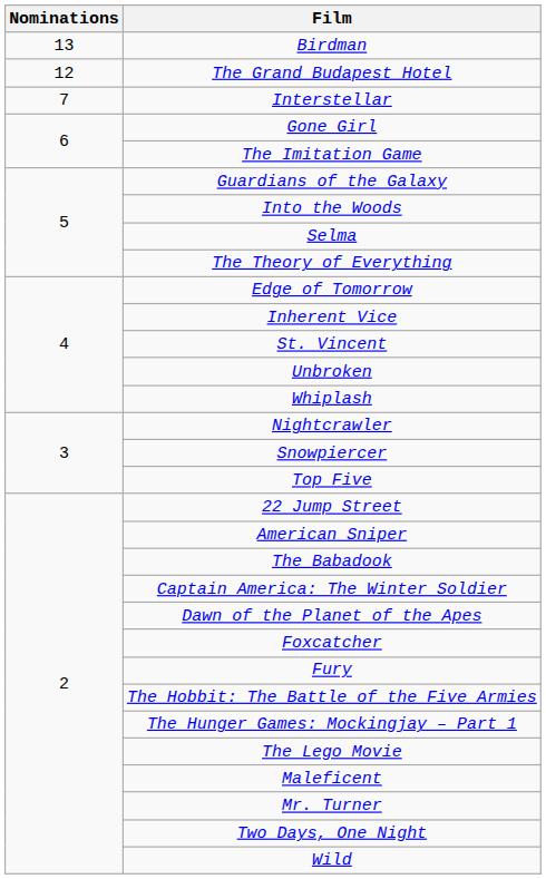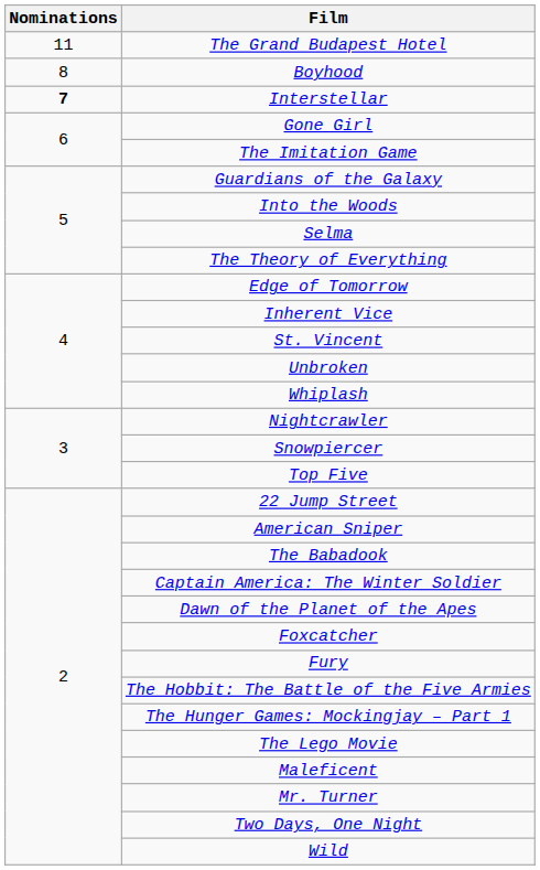- row: 13 | Birdman
The Grand Budapest Hotel | Nominations: 12 -> 11
+ row: 8 | Boyhood
Interstellar | Nominations: normal -> bold
